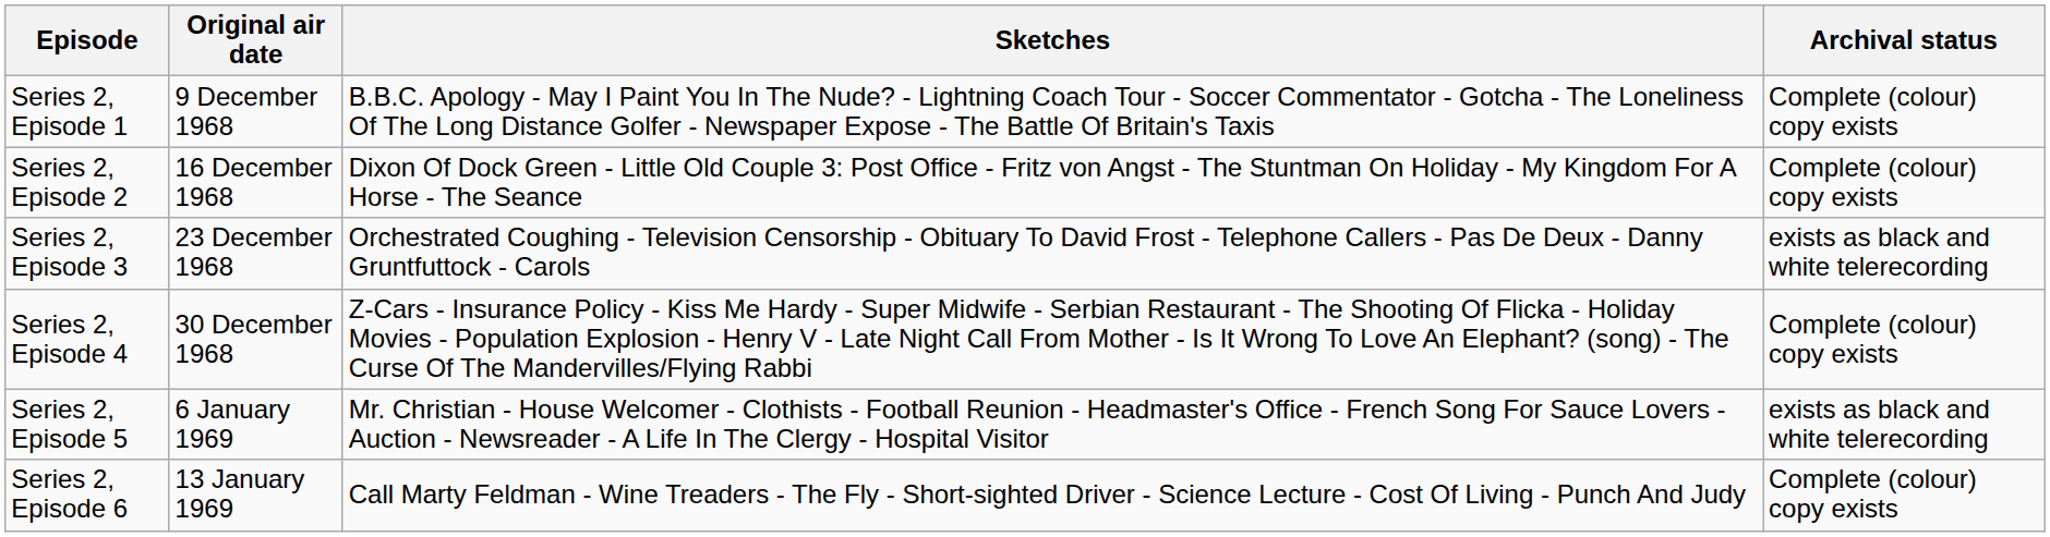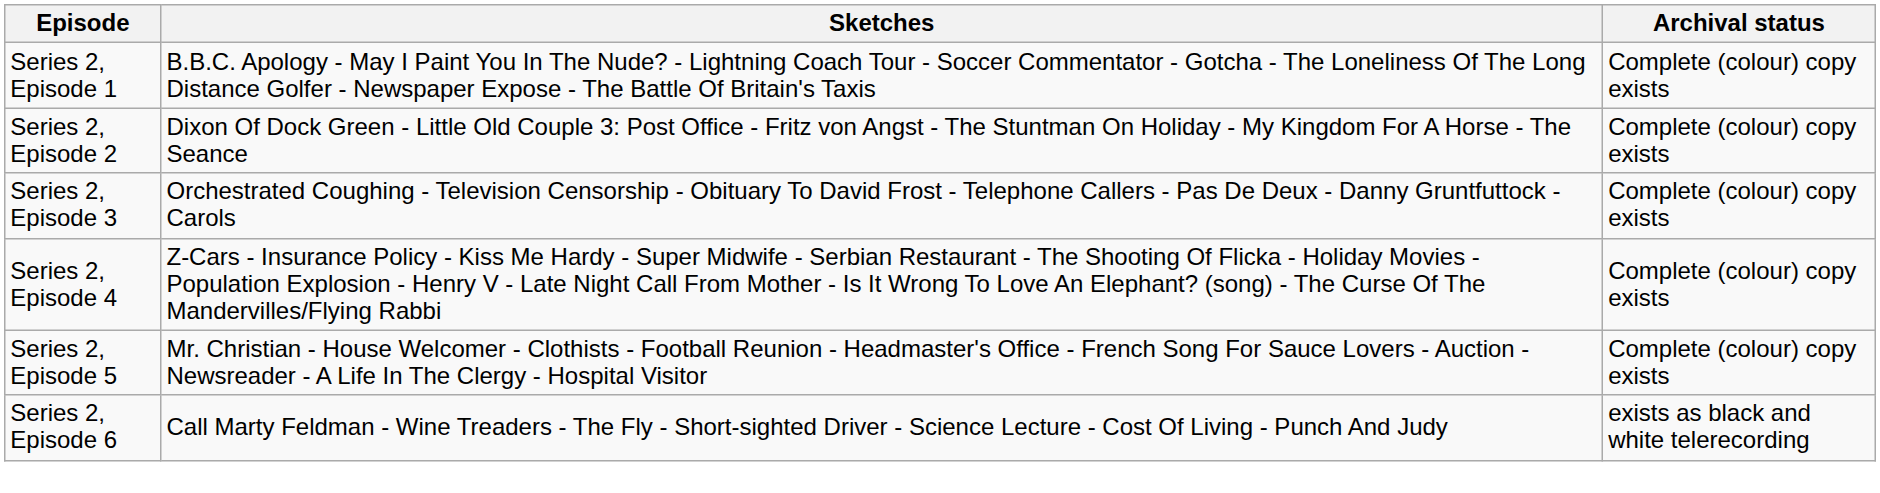- column: Original air date | 9 December 1968 | 16 December 1968 | 23 December 1968 | 30 December 1968 | 6 January 1969 | 13 January 1969
Series 2, Episode 3 | Archival status: exists as black and white telerecording -> Complete (colour) copy exists
Series 2, Episode 5 | Archival status: exists as black and white telerecording -> Complete (colour) copy exists
Series 2, Episode 6 | Archival status: Complete (colour) copy exists -> exists as black and white telerecording
